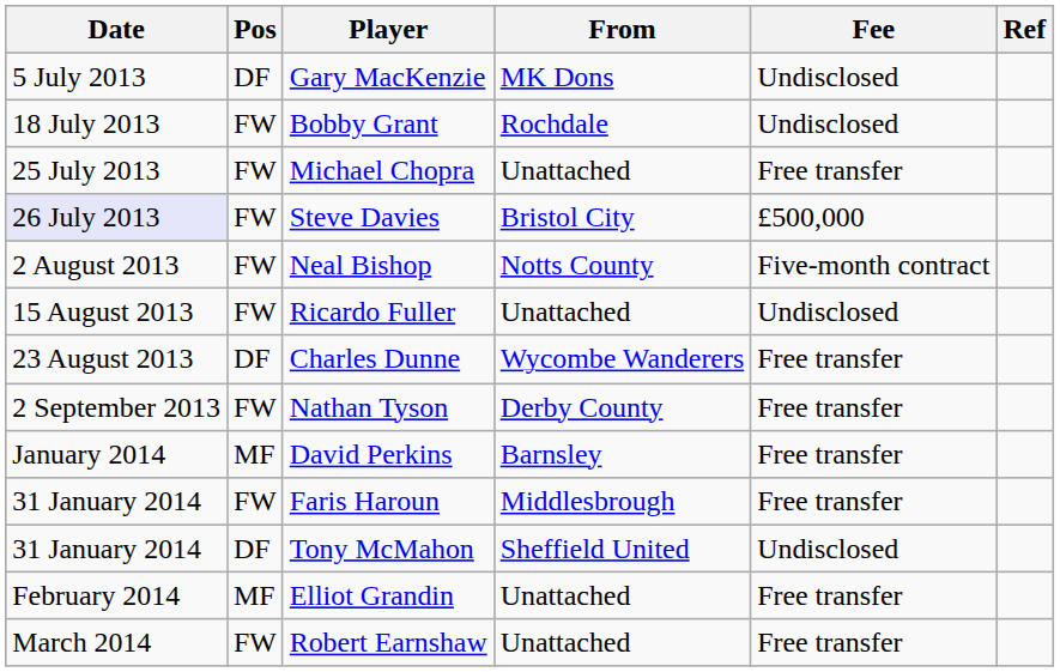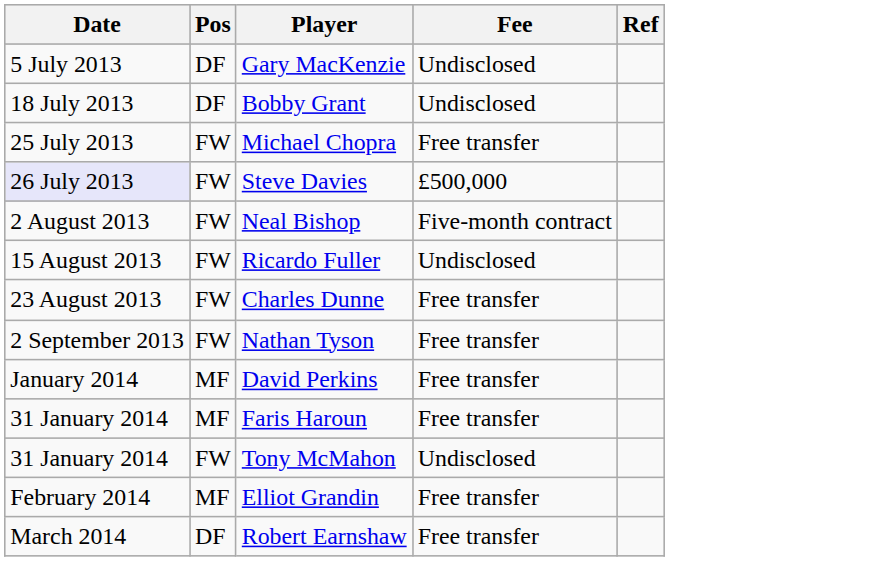- column: From | MK Dons | Rochdale | Unattached | Bristol City | Notts County | Unattached | Wycombe Wanderers | Derby County | Barnsley | Middlesbrough | Sheffield United | Unattached | Unattached
Bobby Grant | Pos: FW -> DF
Charles Dunne | Pos: DF -> FW
Faris Haroun | Pos: FW -> MF
Tony McMahon | Pos: DF -> FW
Robert Earnshaw | Pos: FW -> DF
